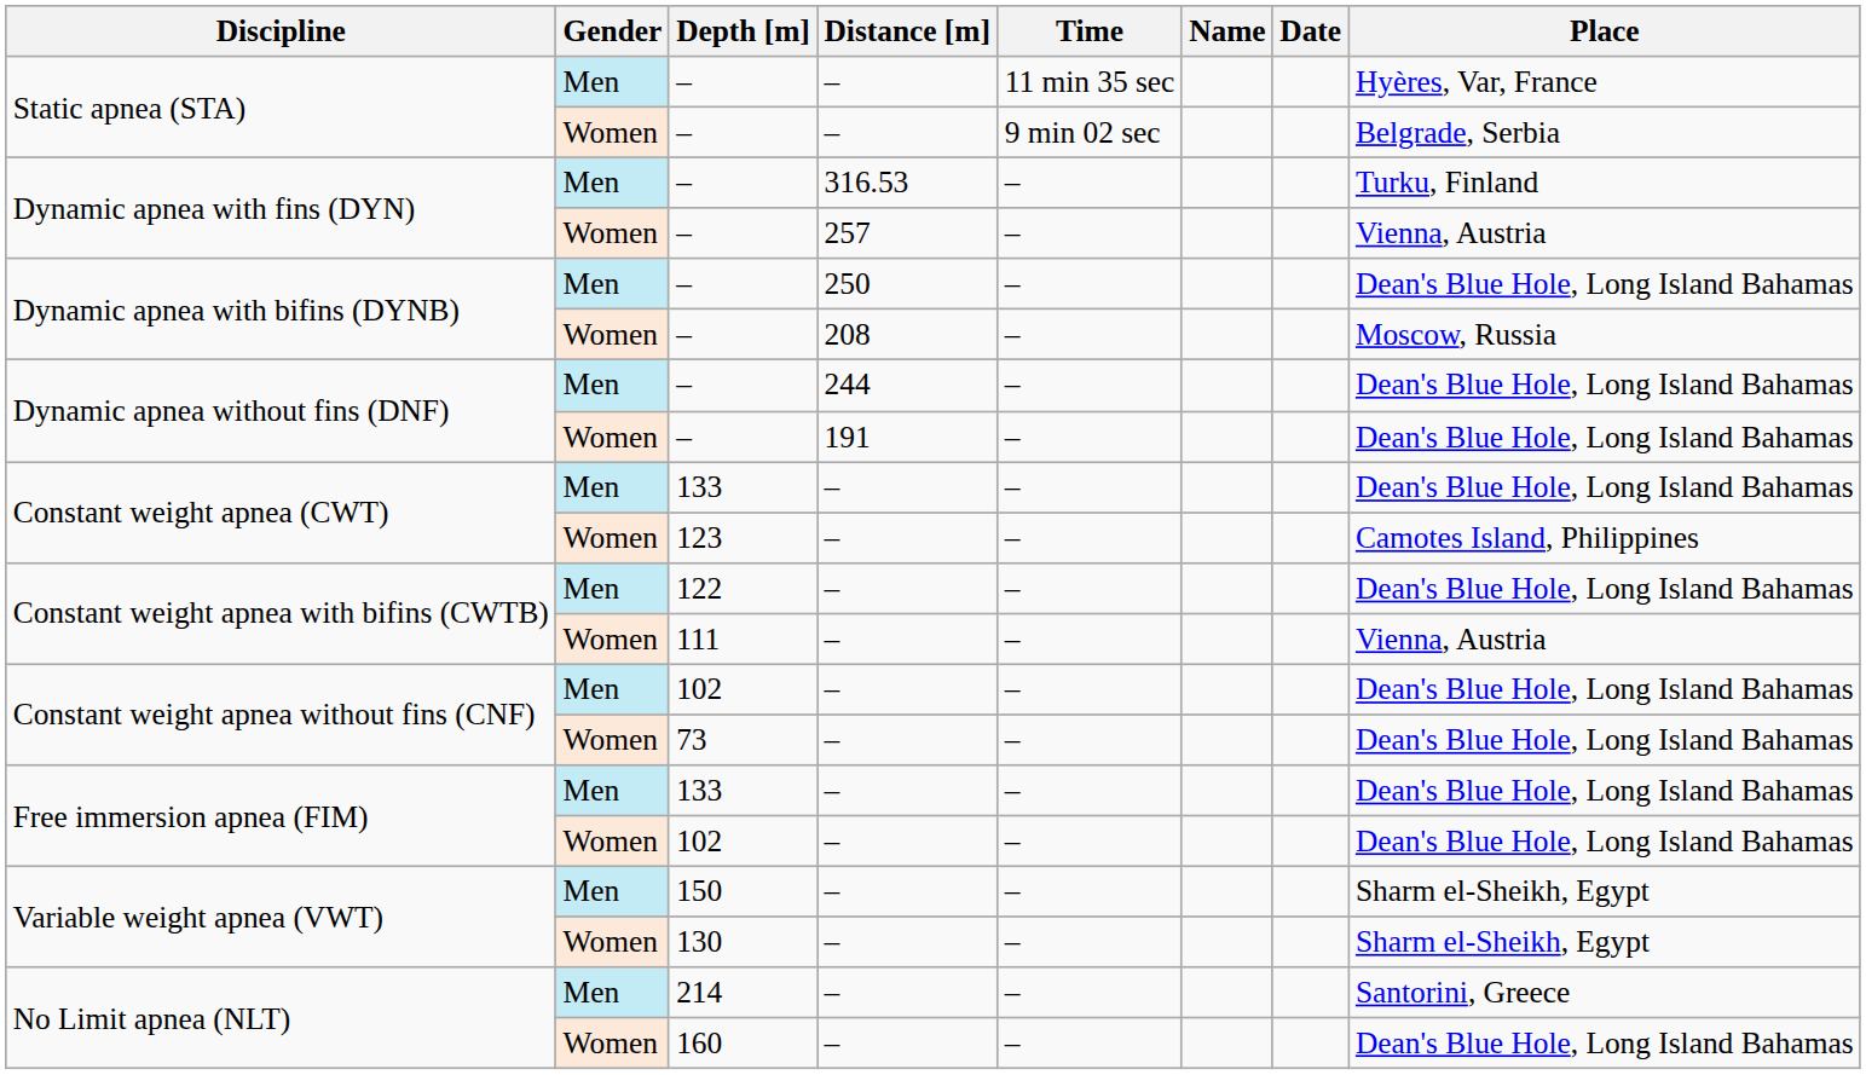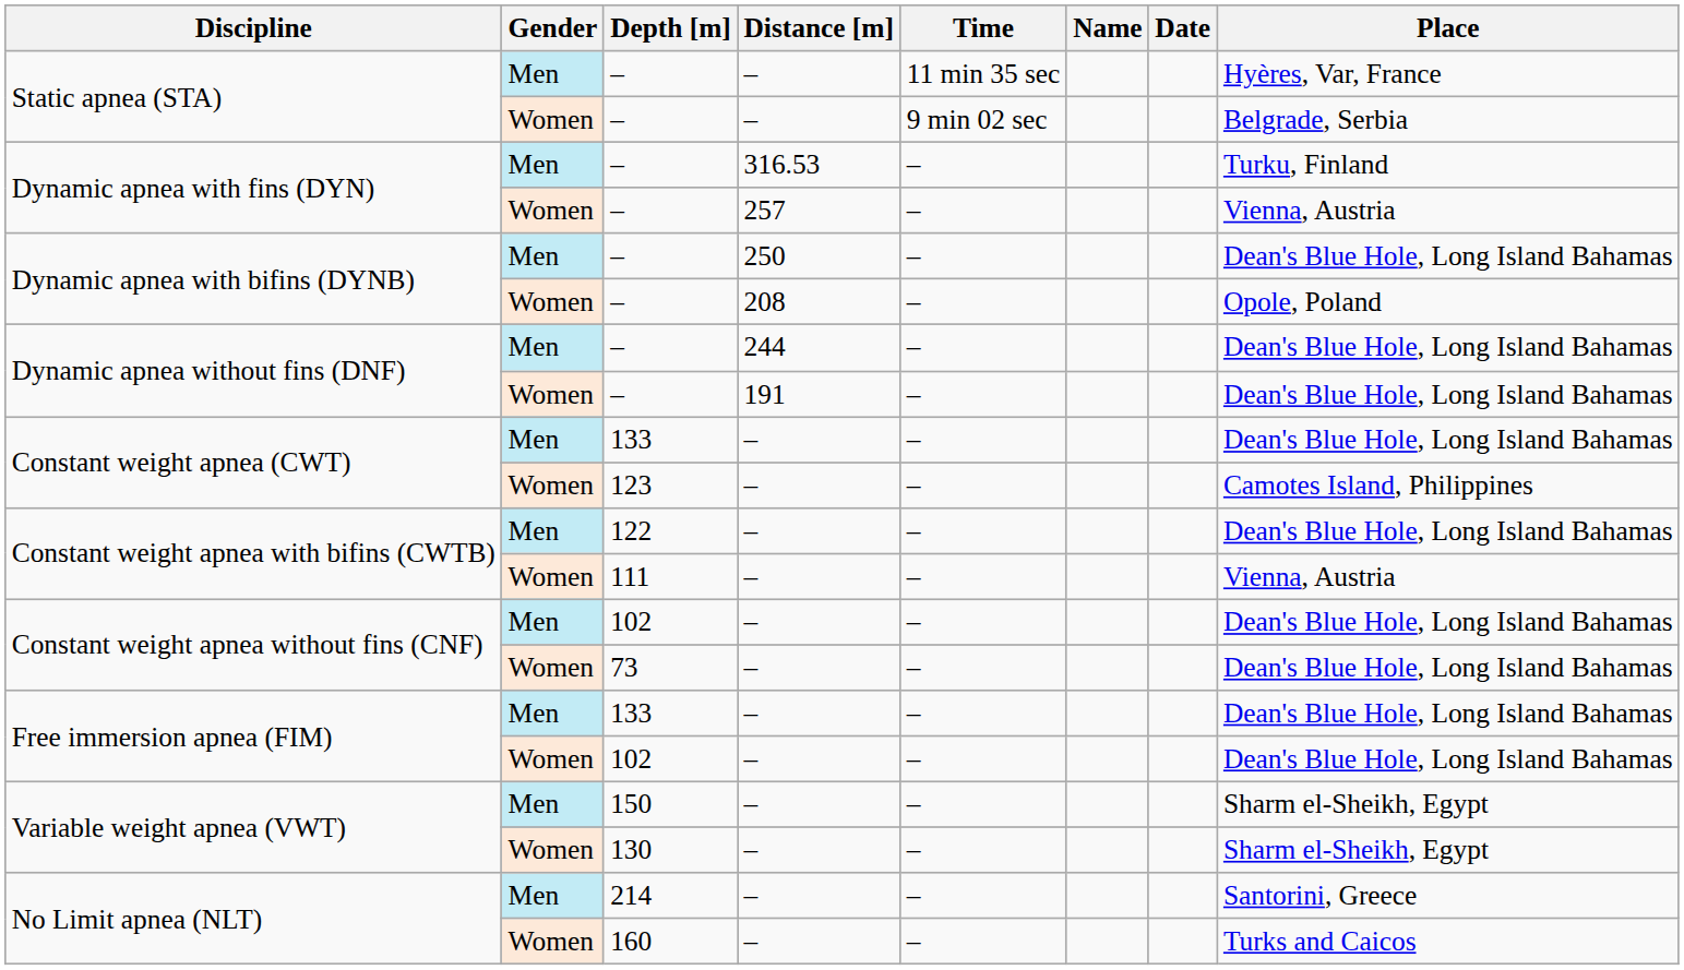– / 208 | Place: Moscow, Russia -> Opole, Poland
160 | Place: Dean's Blue Hole, Long Island Bahamas -> Turks and Caicos
